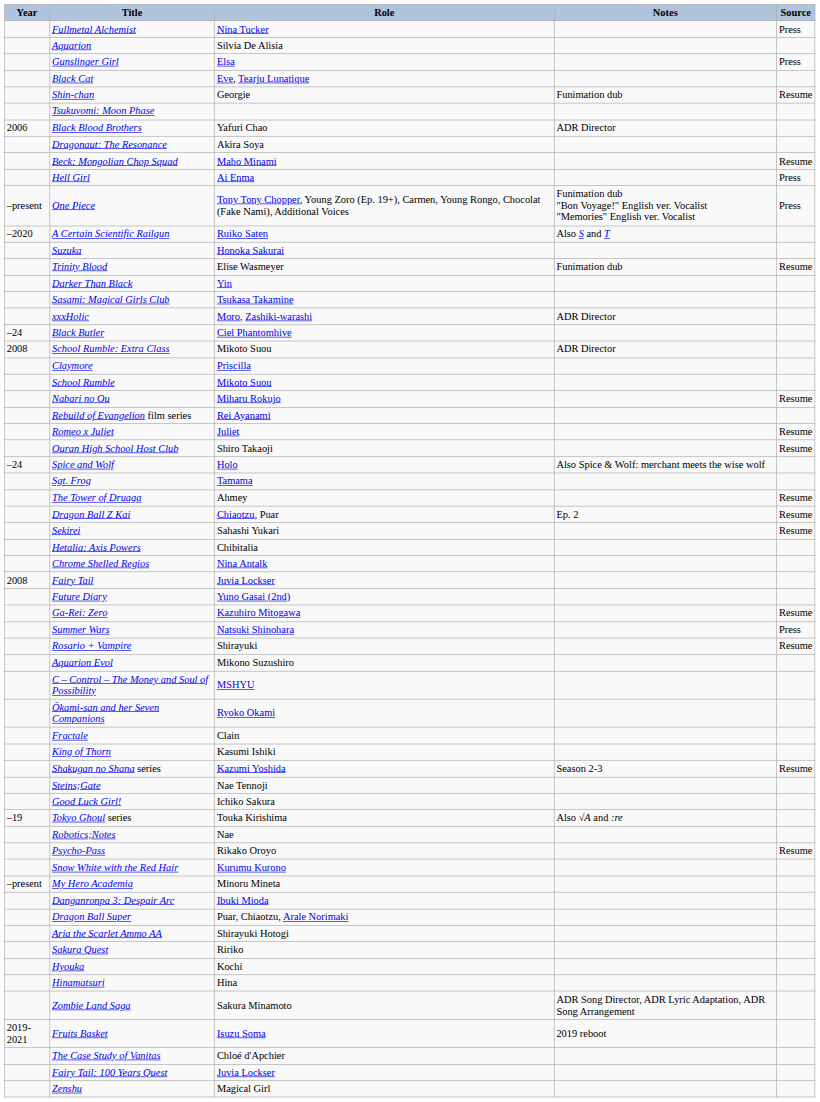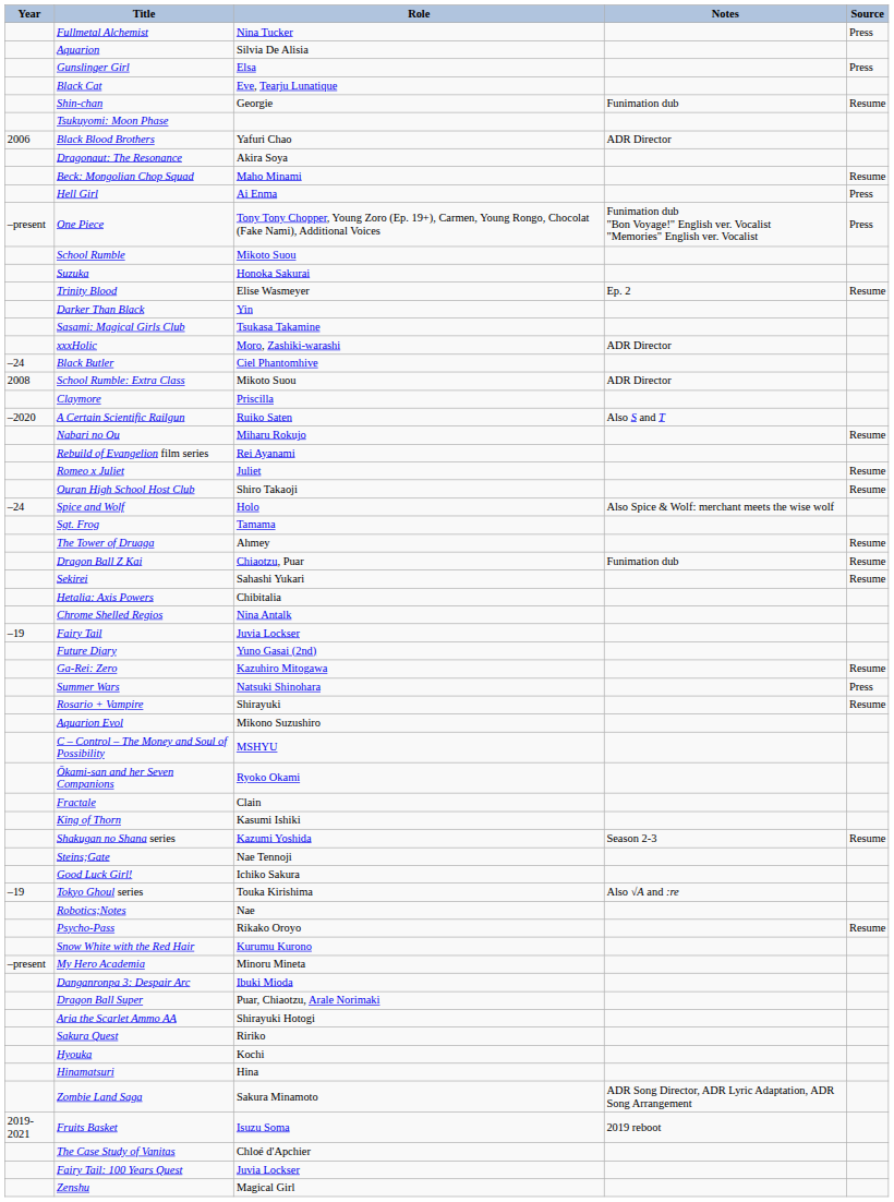rows swapped: School Rumble <-> A Certain Scientific Railgun
Trinity Blood | Notes: Funimation dub -> Ep. 2
Dragon Ball Z Kai | Notes: Ep. 2 -> Funimation dub
Fairy Tail | Year: 2008 -> –19
